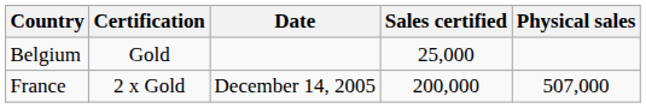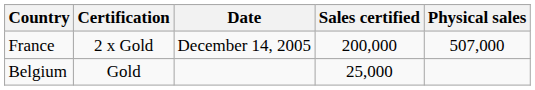rows swapped: Belgium <-> France
